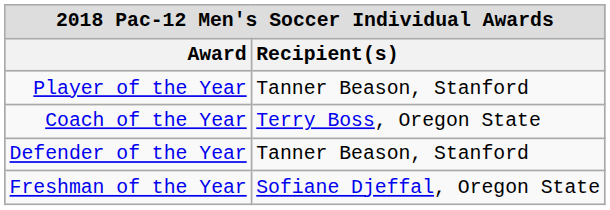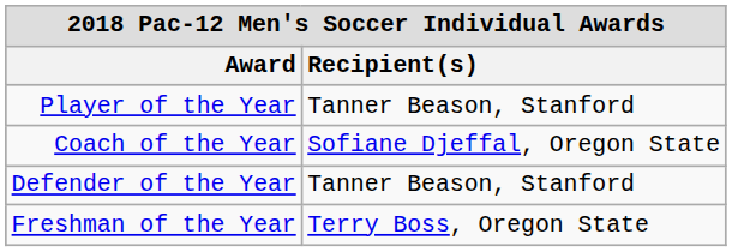Coach of the Year | Recipient(s): Terry Boss, Oregon State -> Sofiane Djeffal, Oregon State
Freshman of the Year | Recipient(s): Sofiane Djeffal, Oregon State -> Terry Boss, Oregon State
